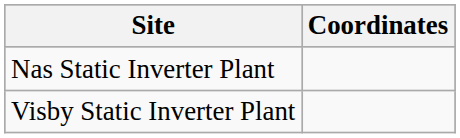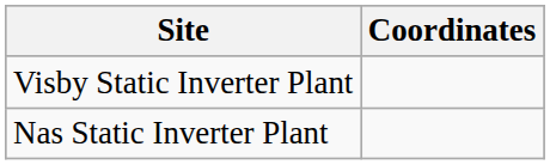rows swapped: Nas Static Inverter Plant <-> Visby Static Inverter Plant
